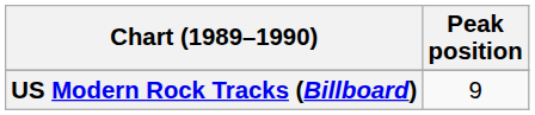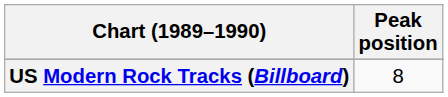US Modern Rock Tracks (Billboard) | Peak position: 9 -> 8
